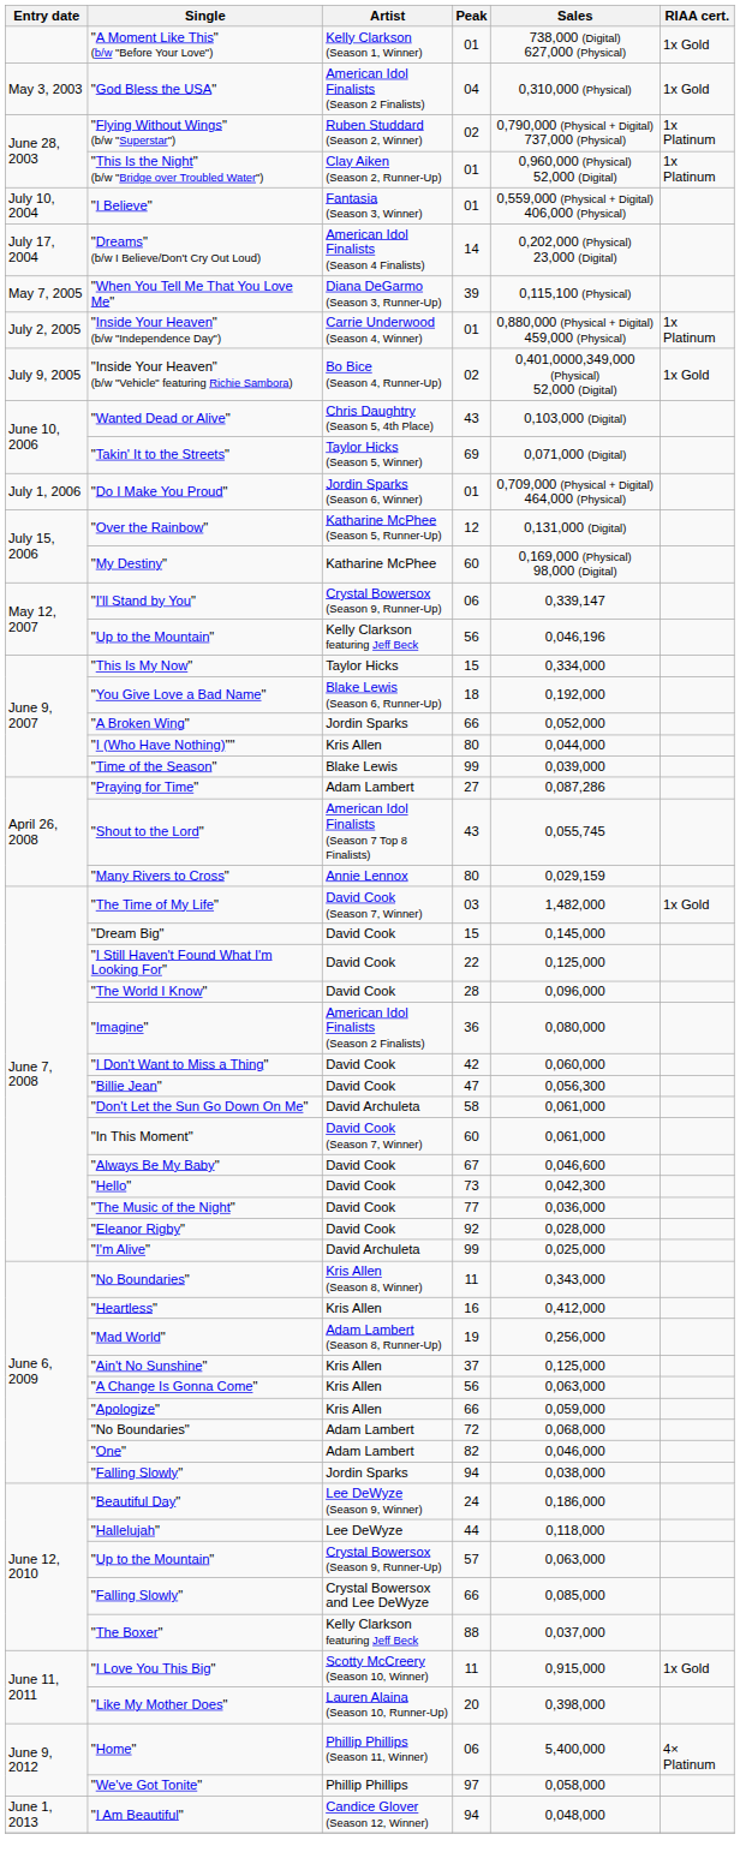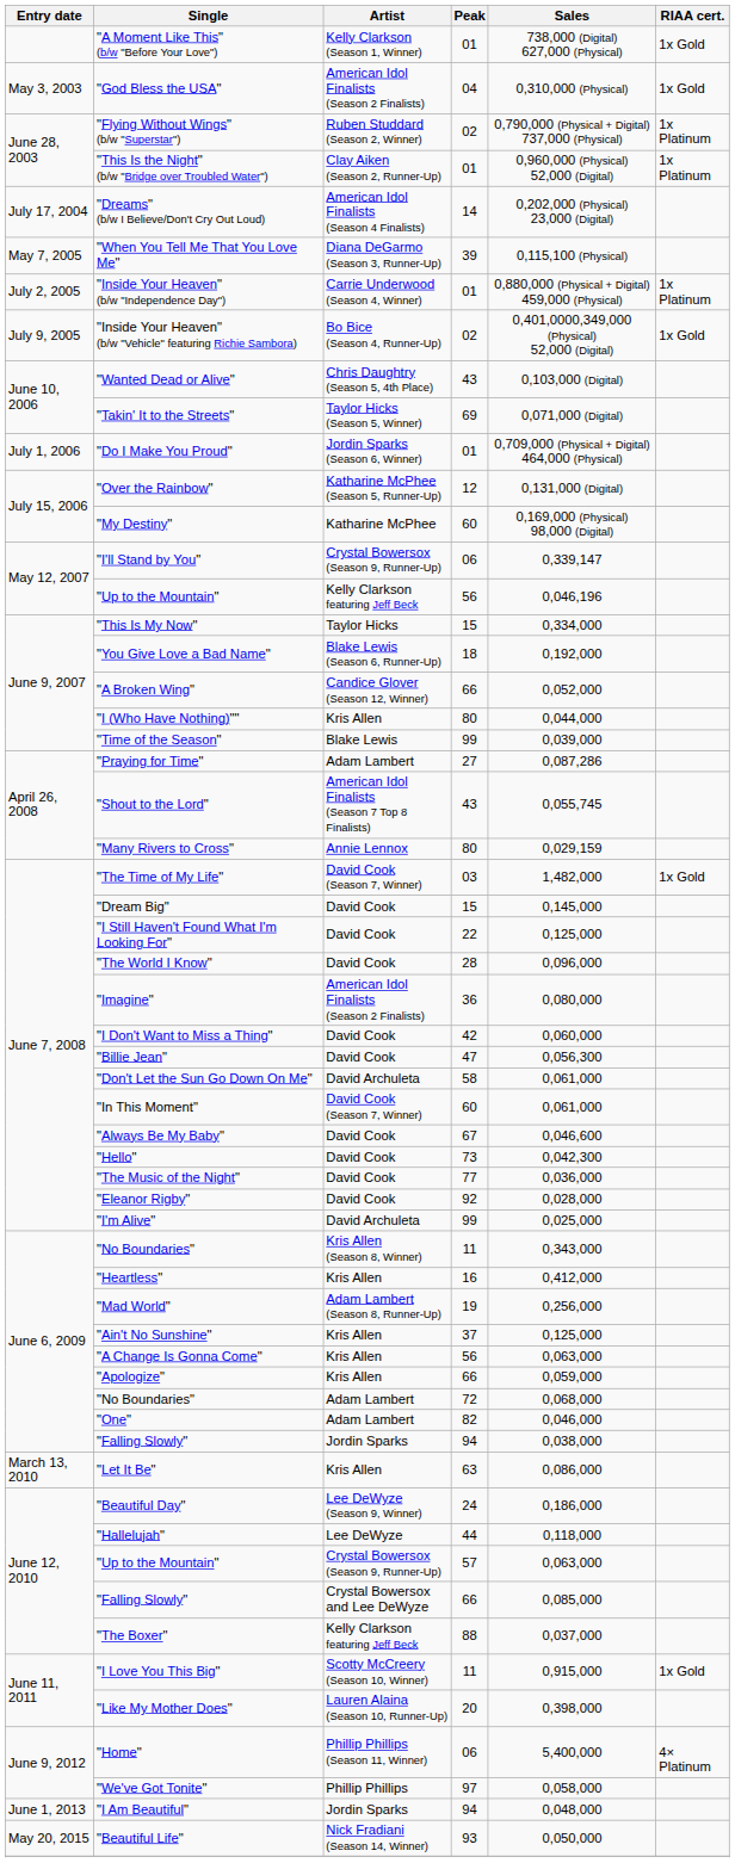- row: July 10, 2004 | "I Believe" | Fantasia (Season 3, Winner) | 01 | 0,559,000 (Physical + Digital) 406,000 (Physical)
"A Broken Wing" | Artist: Jordin Sparks -> Candice Glover (Season 12, Winner)
+ row: March 13, 2010 | "Let It Be" | Kris Allen | 63 | 0,086,000
"I Am Beautiful" | Artist: Candice Glover (Season 12, Winner) -> Jordin Sparks
+ row: May 20, 2015 | "Beautiful Life" | Nick Fradiani (Season 14, Winner) | 93 | 0,050,000
